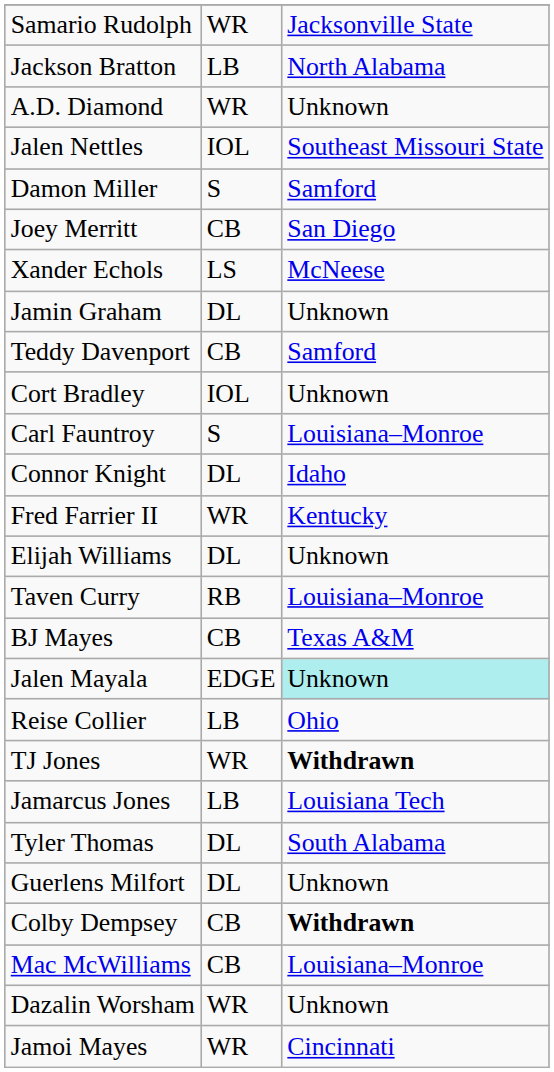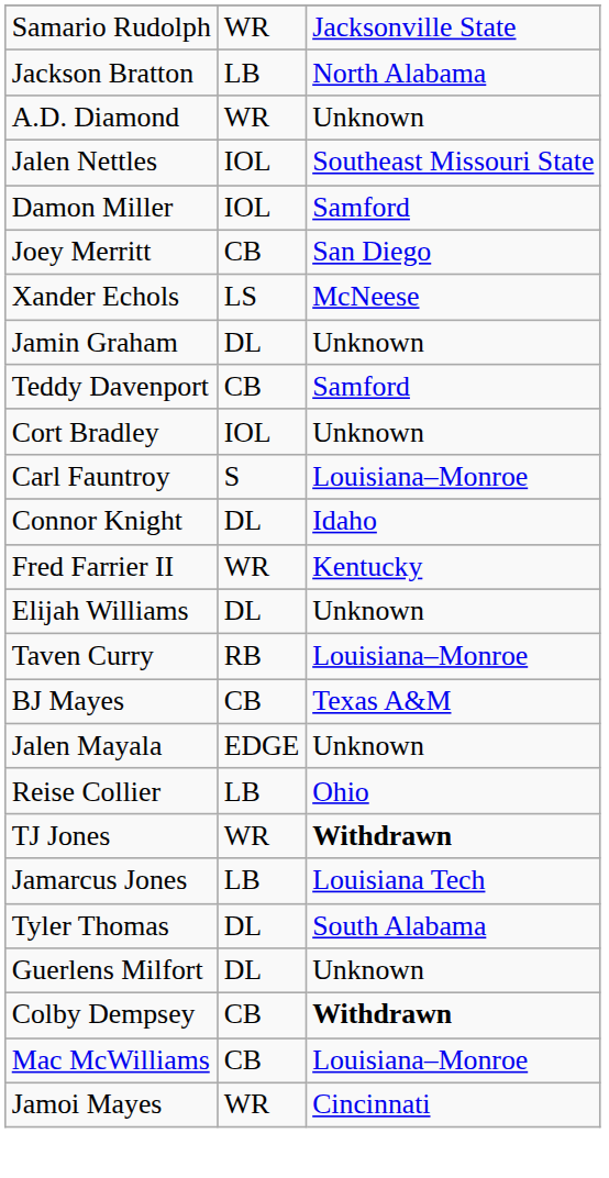Damon Miller | column 2: S -> IOL
Jalen Mayala | column 3: paleturquoise background -> no background
- row: Dazalin Worsham | WR | Unknown
